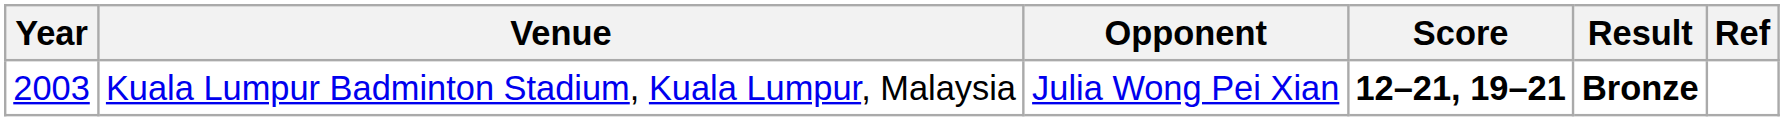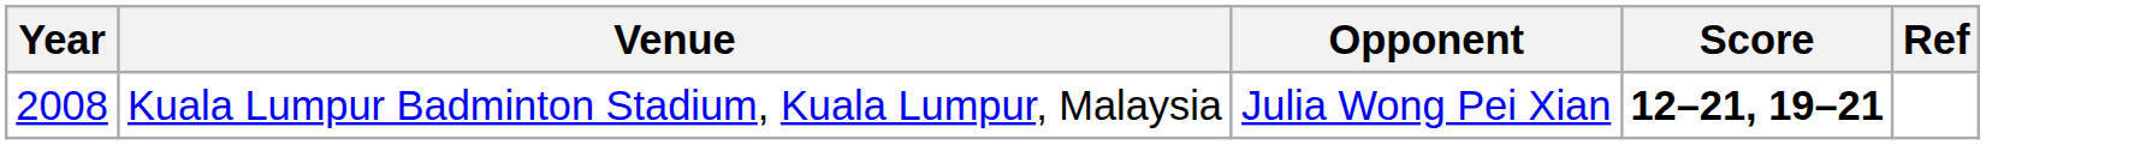- column: Result | Bronze
Kuala Lumpur Badminton Stadium, Kuala Lumpur, Malaysia | Year: 2003 -> 2008
